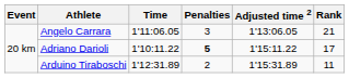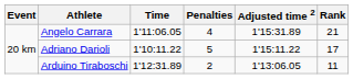Angelo Carrara | Penalties: 3 -> 4
Angelo Carrara | Adjusted time 2: 1'13:06.05 -> 1'15:31.89
Adriano Darioli | Penalties: bold -> normal
Arduino Tiraboschi | Adjusted time 2: 1'15:31.89 -> 1'13:06.05
